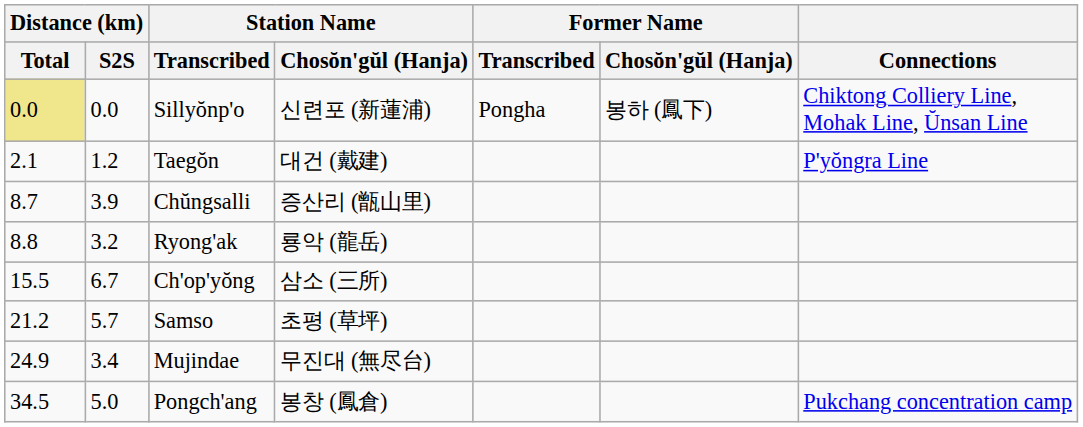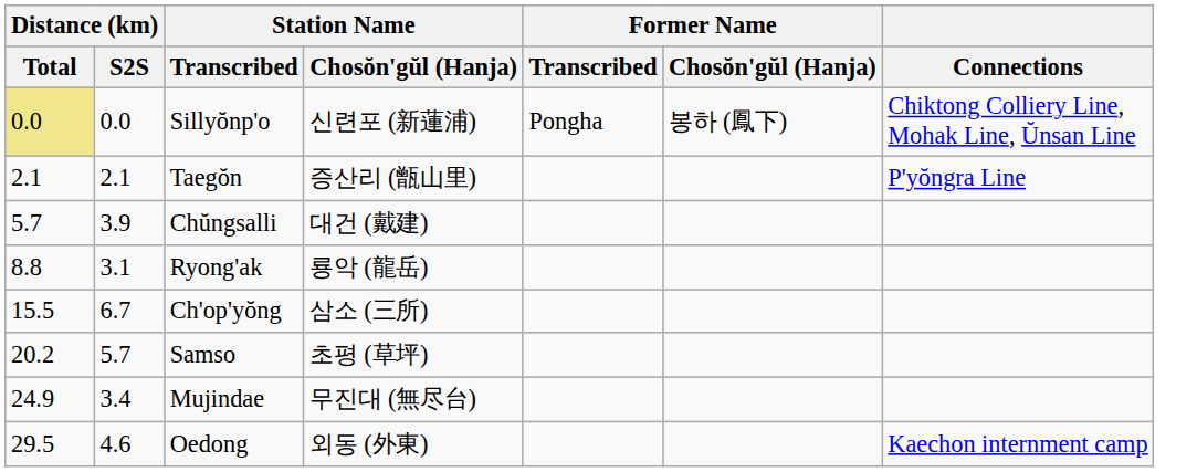Taegŏn | Distance (km) / S2S: 1.2 -> 2.1
Taegŏn | Station Name / Chosŏn'gŭl (Hanja): 대건 (戴建) -> 증산리 (甑山里)
Chŭngsalli | Distance (km) / Total: 8.7 -> 5.7
Chŭngsalli | Station Name / Chosŏn'gŭl (Hanja): 증산리 (甑山里) -> 대건 (戴建)
Ryong'ak | Distance (km) / S2S: 3.2 -> 3.1
Samso | Distance (km) / Total: 21.2 -> 20.2
+ row: 29.5 | 4.6 | Oedong | 외동 (外東) | Kaechon internment camp
- row: 34.5 | 5.0 | Pongch'ang | 봉창 (鳳倉) | Pukchang concentration camp
